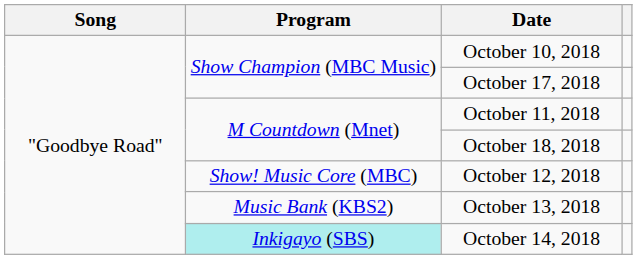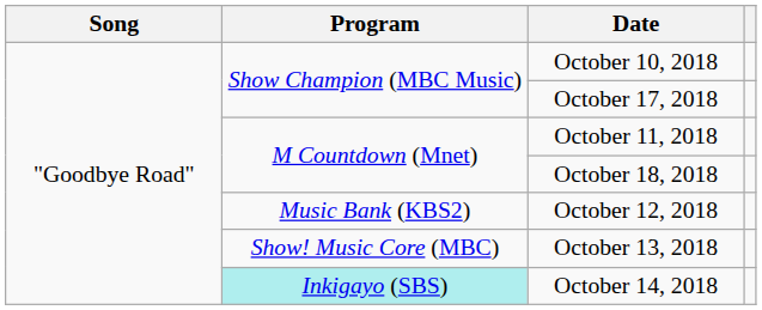October 12, 2018 | Program: Show! Music Core (MBC) -> Music Bank (KBS2)
October 13, 2018 | Program: Music Bank (KBS2) -> Show! Music Core (MBC)
